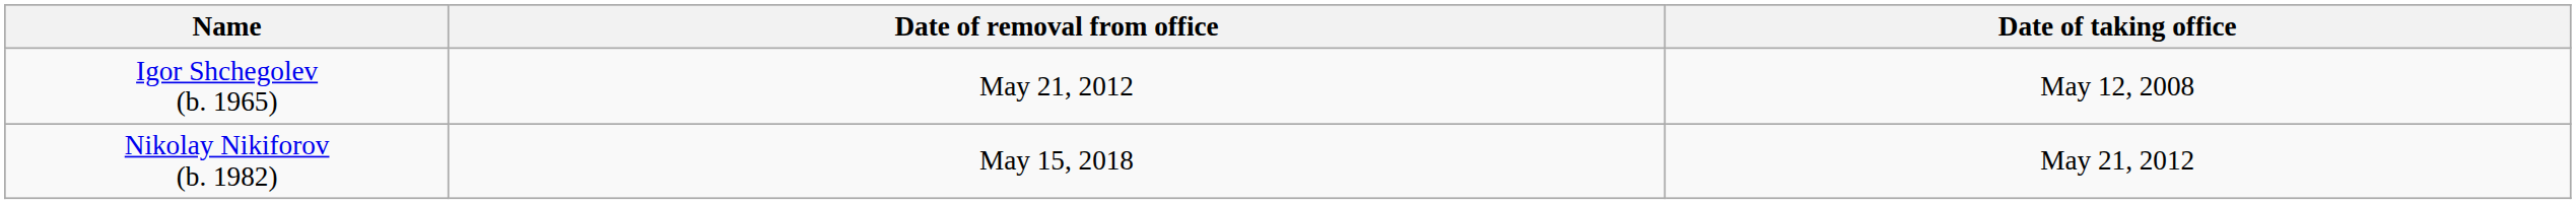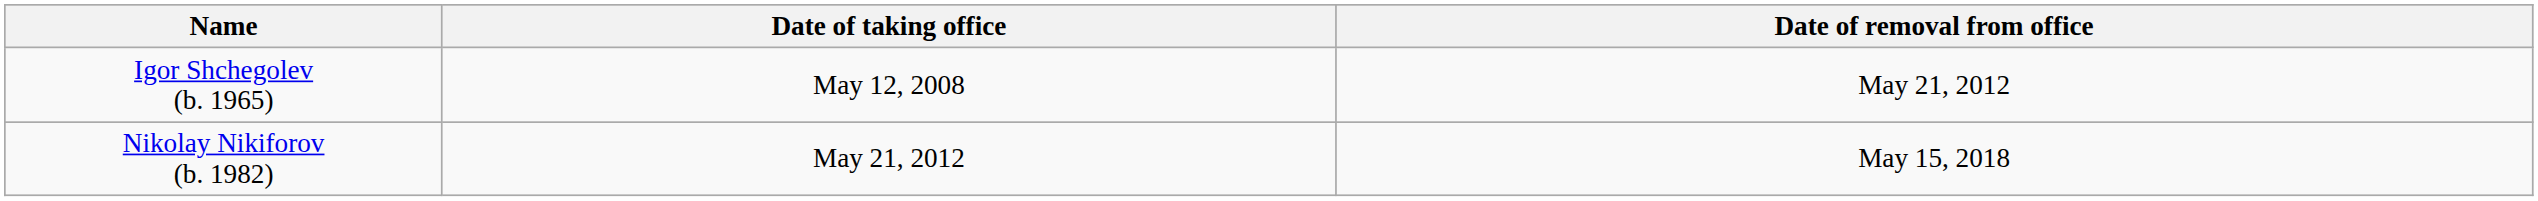columns swapped: Date of taking office <-> Date of removal from office
